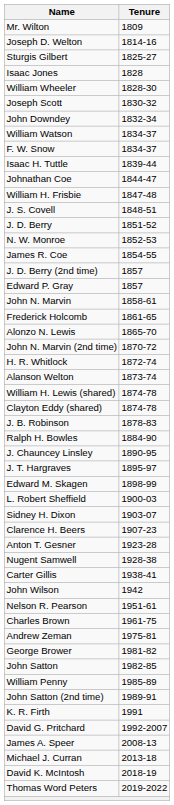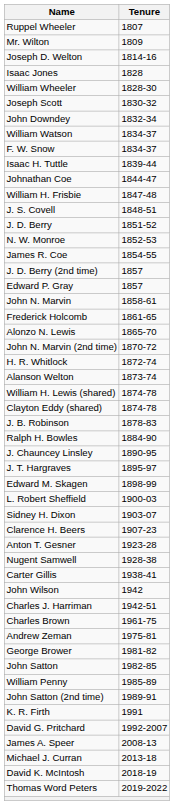+ row: Ruppel Wheeler | 1807
- row: Sturgis Gilbert | 1825-27
+ row: Charles J. Harriman | 1942-51
- row: Nelson R. Pearson | 1951-61
